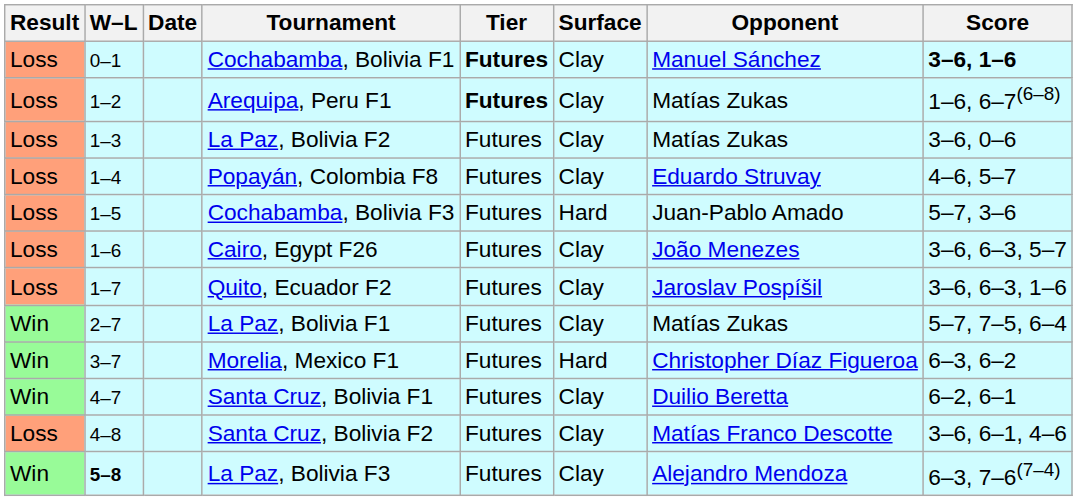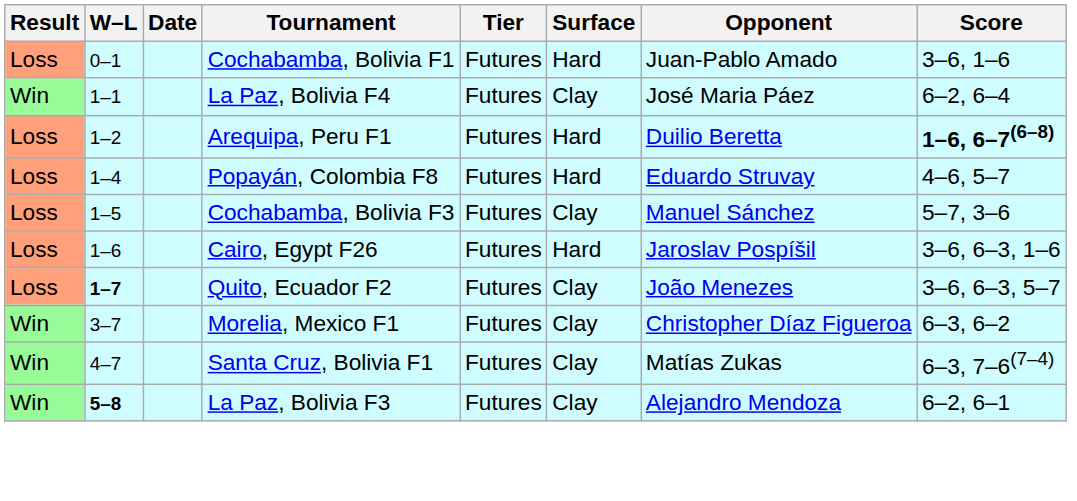Cochabamba, Bolivia F1 | Tier: bold -> normal
Cochabamba, Bolivia F1 | Surface: Clay -> Hard
Cochabamba, Bolivia F1 | Opponent: Manuel Sánchez -> Juan-Pablo Amado
Cochabamba, Bolivia F1 | Score: bold -> normal
+ row: Win | 1–1 | La Paz, Bolivia F4 | Futures | Clay | José Maria Páez | 6–2, 6–4
Arequipa, Peru F1 | Tier: bold -> normal
Arequipa, Peru F1 | Surface: Clay -> Hard
Arequipa, Peru F1 | Opponent: Matías Zukas -> Duilio Beretta
Arequipa, Peru F1 | Score: normal -> bold
- row: Loss | 1–3 | La Paz, Bolivia F2 | Futures | Clay | Matías Zukas | 3–6, 0–6
Popayán, Colombia F8 | Surface: Clay -> Hard
Cochabamba, Bolivia F3 | Surface: Hard -> Clay
Cochabamba, Bolivia F3 | Opponent: Juan-Pablo Amado -> Manuel Sánchez
Cairo, Egypt F26 | Surface: Clay -> Hard
Cairo, Egypt F26 | Opponent: João Menezes -> Jaroslav Pospíšil
Cairo, Egypt F26 | Score: 3–6, 6–3, 5–7 -> 3–6, 6–3, 1–6
Quito, Ecuador F2 | W–L: normal -> bold
Quito, Ecuador F2 | Opponent: Jaroslav Pospíšil -> João Menezes
Quito, Ecuador F2 | Score: 3–6, 6–3, 1–6 -> 3–6, 6–3, 5–7
- row: Win | 2–7 | La Paz, Bolivia F1 | Futures | Clay | Matías Zukas | 5–7, 7–5, 6–4
Morelia, Mexico F1 | Surface: Hard -> Clay
Santa Cruz, Bolivia F1 | Opponent: Duilio Beretta -> Matías Zukas
Santa Cruz, Bolivia F1 | Score: 6–2, 6–1 -> 6–3, 7–6(7–4)
- row: Loss | 4–8 | Santa Cruz, Bolivia F2 | Futures | Clay | Matías Franco Descotte | 3–6, 6–1, 4–6
La Paz, Bolivia F3 | Score: 6–3, 7–6(7–4) -> 6–2, 6–1
